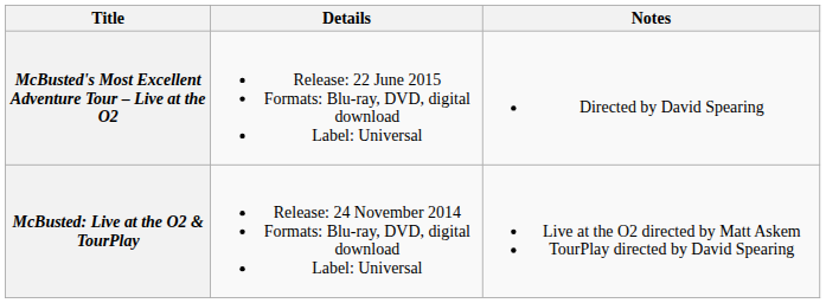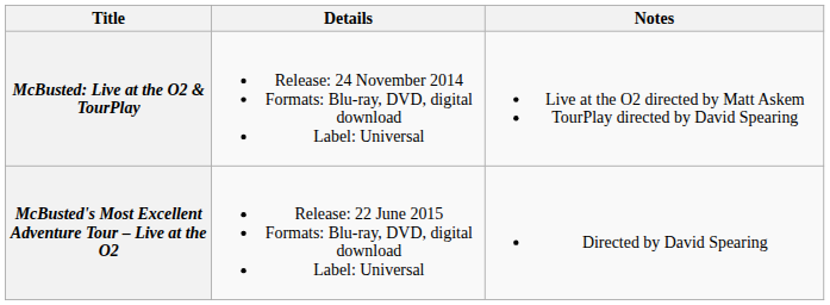rows swapped: McBusted: Live at the O2 & TourPlay <-> McBusted's Most Excellent Adventure Tour – Live at the O2
